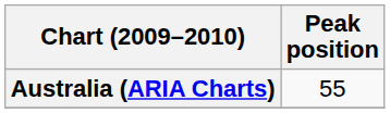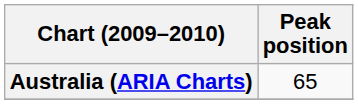Australia (ARIA Charts) | Peak position: 55 -> 65
